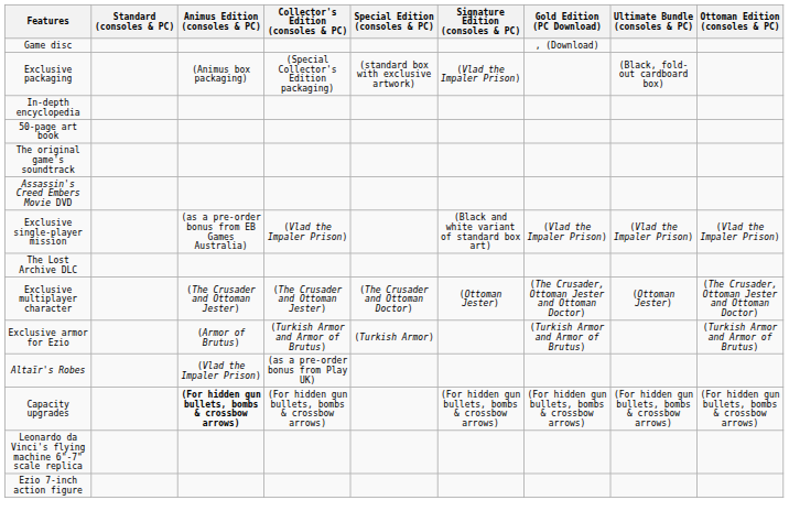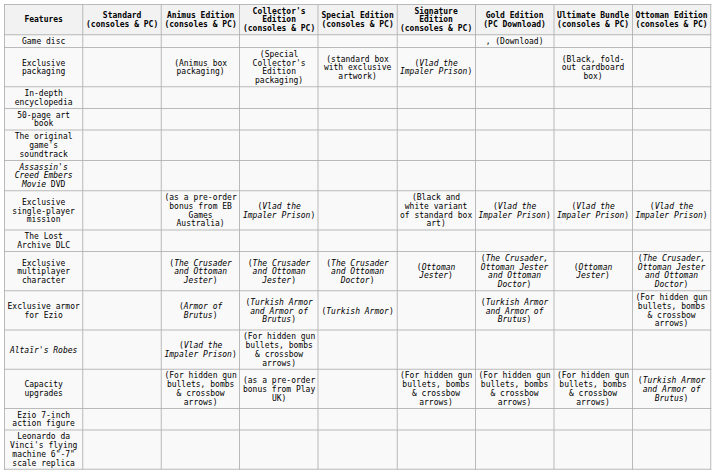Exclusive armor for Ezio | Ottoman Edition (consoles & PC): (Turkish Armor and Armor of Brutus) -> (For hidden gun bullets, bombs & crossbow arrows)
Altaïr's Robes | Collector's Edition (consoles & PC): (as a pre-order bonus from Play UK) -> (For hidden gun bullets, bombs & crossbow arrows)
Capacity upgrades | Animus Edition (consoles & PC): bold -> normal
Capacity upgrades | Collector's Edition (consoles & PC): (For hidden gun bullets, bombs & crossbow arrows) -> (as a pre-order bonus from Play UK)
Capacity upgrades | Ottoman Edition (consoles & PC): (For hidden gun bullets, bombs & crossbow arrows) -> (Turkish Armor and Armor of Brutus)
rows swapped: Leonardo da Vinci's flying machine 6"-7" scale replica <-> Ezio 7-inch action figure
